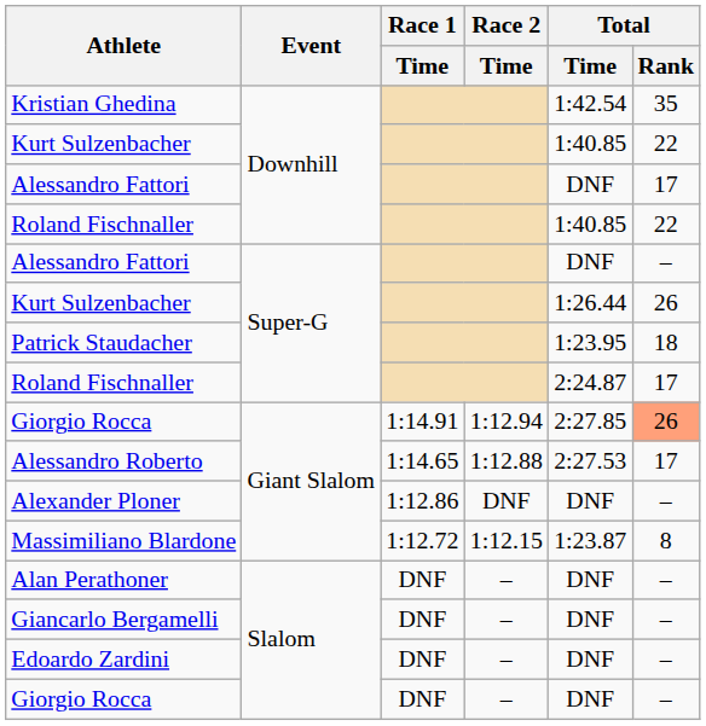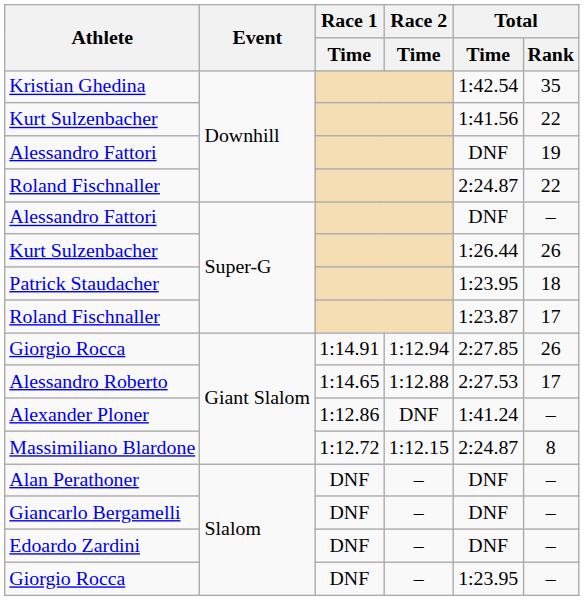Kurt Sulzenbacher / Downhill | Total / Time: 1:40.85 -> 1:41.56
Alessandro Fattori / Downhill | Total / Rank: 17 -> 19
Roland Fischnaller / Downhill | Total / Time: 1:40.85 -> 2:24.87
Roland Fischnaller / Super-G | Total / Time: 2:24.87 -> 1:23.87
Giorgio Rocca / Giant Slalom | Total / Rank: lightsalmon background -> no background
Alexander Ploner | Total / Time: DNF -> 1:41.24
Massimiliano Blardone | Total / Time: 1:23.87 -> 2:24.87
Giorgio Rocca / Slalom | Total / Time: DNF -> 1:23.95
